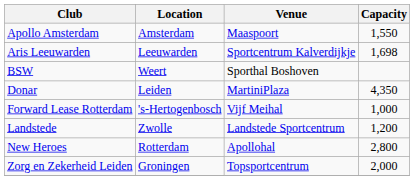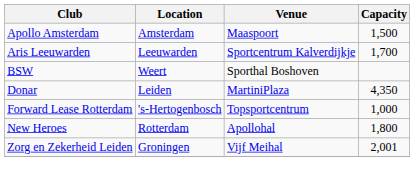Apollo Amsterdam | Capacity: 1,550 -> 1,500
Aris Leeuwarden | Capacity: 1,698 -> 1,700
Forward Lease Rotterdam | Venue: Vijf Meihal -> Topsportcentrum
- row: Landstede | Zwolle | Landstede Sportcentrum | 1,200
New Heroes | Capacity: 2,800 -> 1,800
Zorg en Zekerheid Leiden | Venue: Topsportcentrum -> Vijf Meihal
Zorg en Zekerheid Leiden | Capacity: 2,000 -> 2,001
